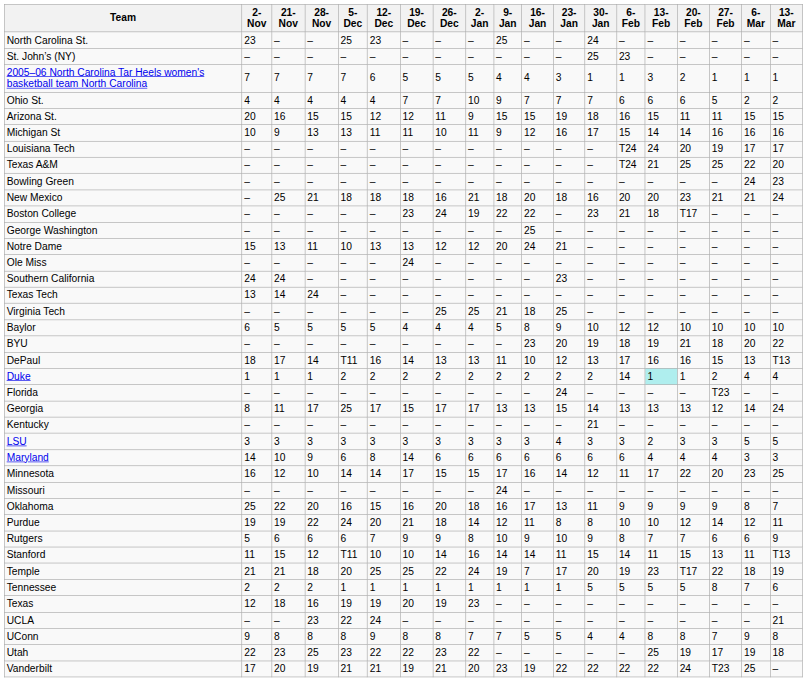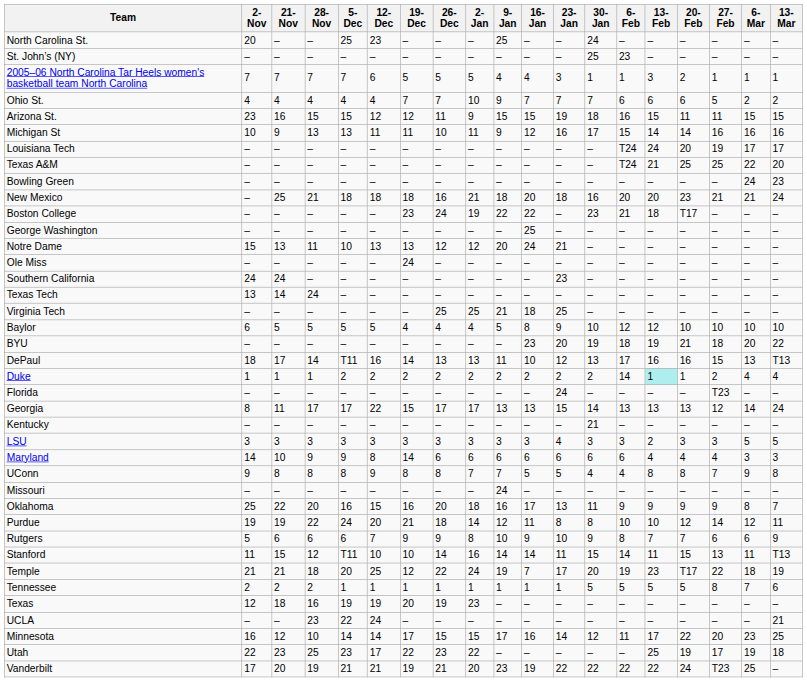North Carolina St. | 2-Nov: 23 -> 20
Arizona St. | 2-Nov: 20 -> 23
Georgia | 5-Dec: 25 -> 17
Georgia | 12-Dec: 17 -> 22
Maryland | 5-Dec: 6 -> 9
rows swapped: Minnesota <-> UConn
Temple | 19-Dec: 25 -> 12
Utah | 12-Dec: 22 -> 17
